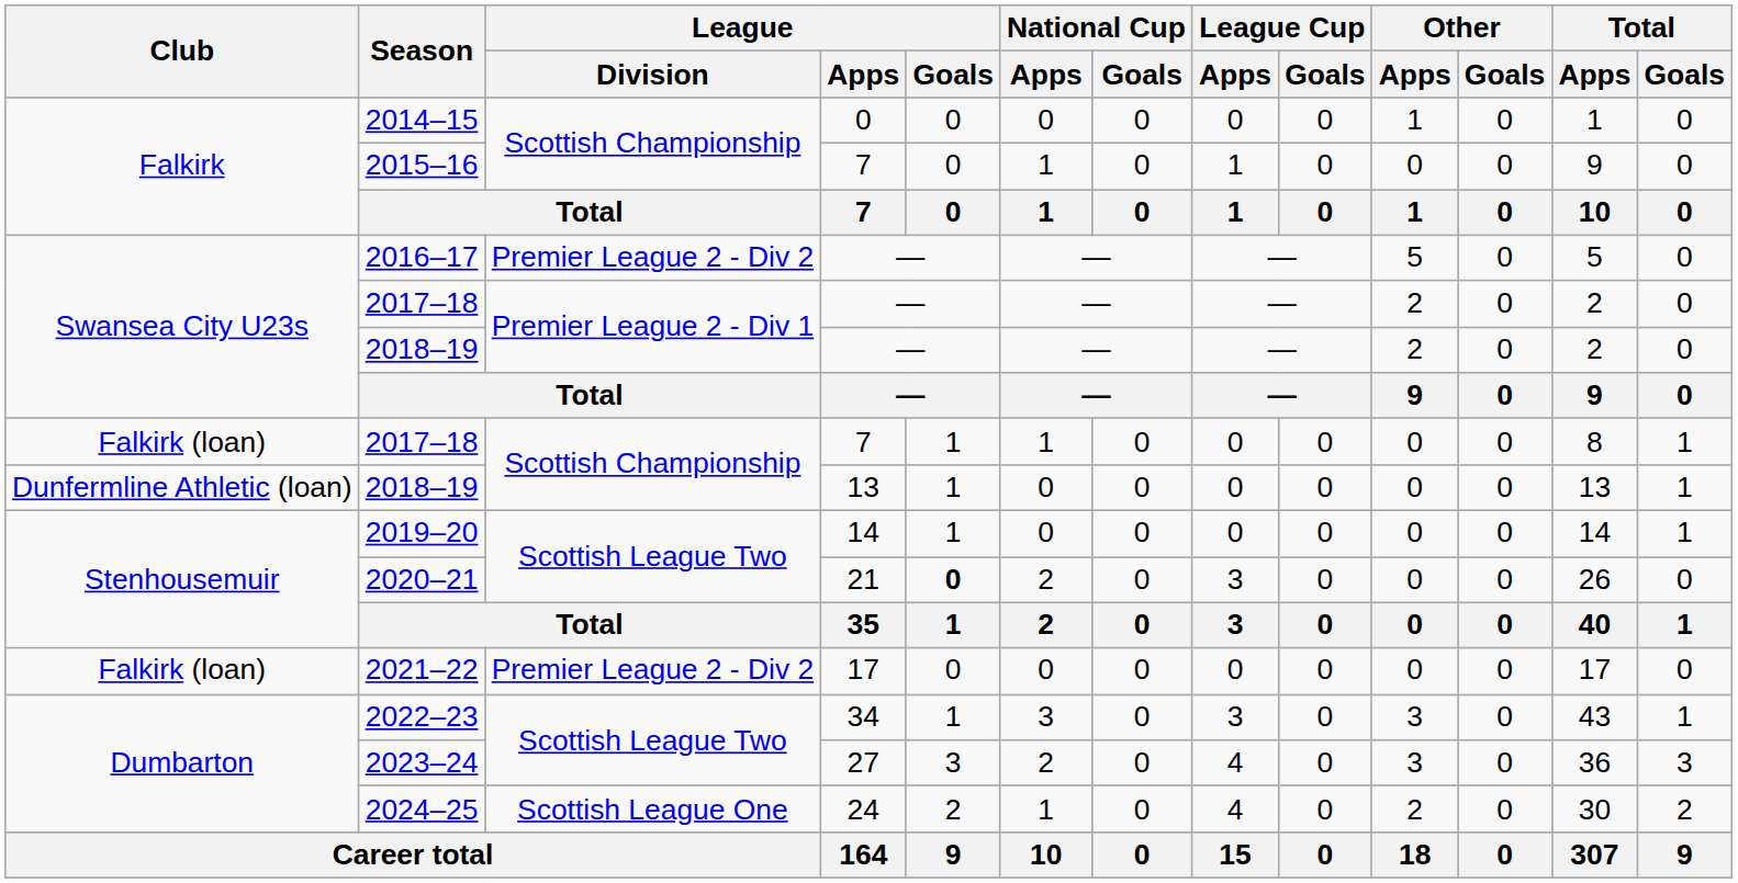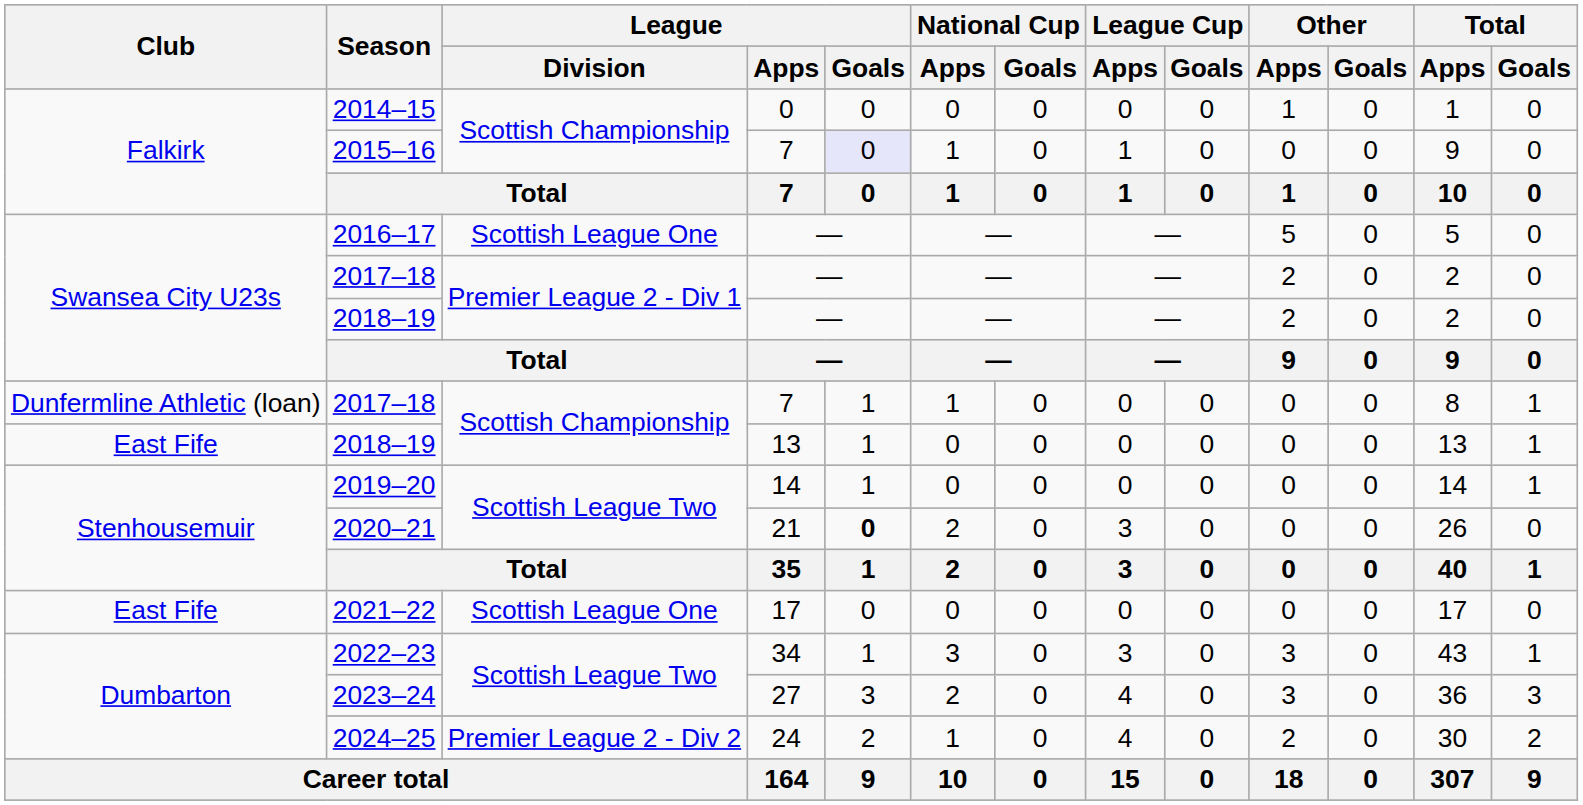2015–16 | League / Goals: no background -> lavender background
2016–17 | League / Division: Premier League 2 - Div 2 -> Scottish League One
2017–18 / 7 | Club: Falkirk (loan) -> Dunfermline Athletic (loan)
2018–19 / 13 | Club: Dunfermline Athletic (loan) -> East Fife
2021–22 | Club: Falkirk (loan) -> East Fife
2021–22 | League / Division: Premier League 2 - Div 2 -> Scottish League One
2024–25 | League / Division: Scottish League One -> Premier League 2 - Div 2
